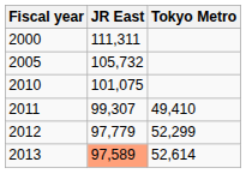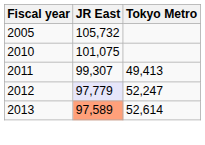- row: 2000 | 111,311
2011 | Tokyo Metro: 49,410 -> 49,413
2012 | JR East: no background -> lavender background
2012 | Tokyo Metro: 52,299 -> 52,247
